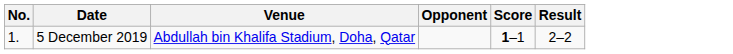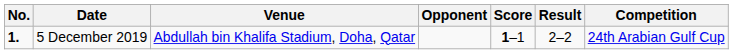+ column: Competition | 24th Arabian Gulf Cup
5 December 2019 | No.: normal -> bold
